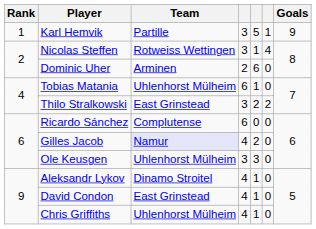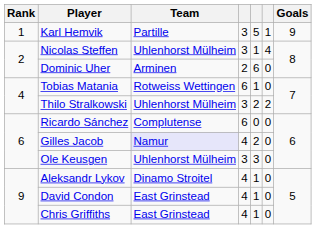Nicolas Steffen | Team: Rotweiss Wettingen -> Uhlenhorst Mülheim
Tobias Matania | Team: Uhlenhorst Mülheim -> Rotweiss Wettingen
Thilo Stralkowski | Team: East Grinstead -> Uhlenhorst Mülheim
Chris Griffiths | Team: Uhlenhorst Mülheim -> East Grinstead
